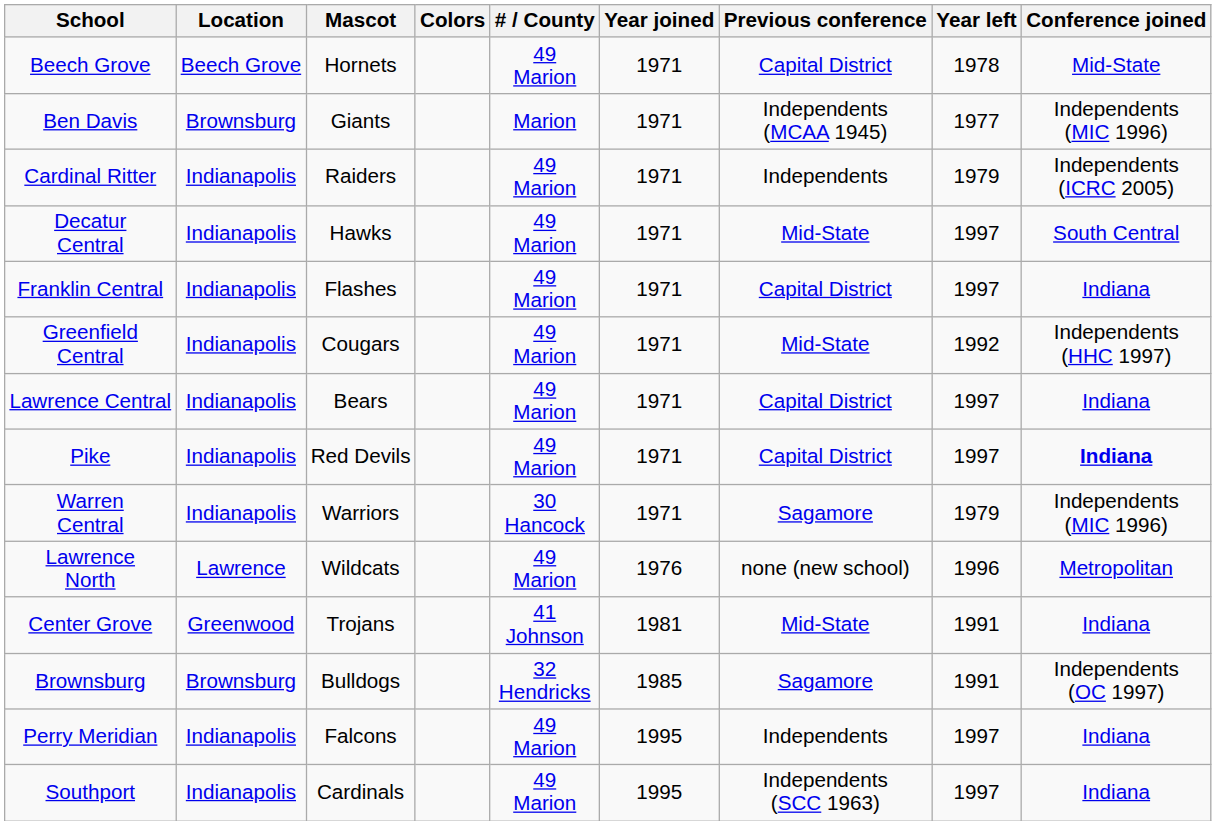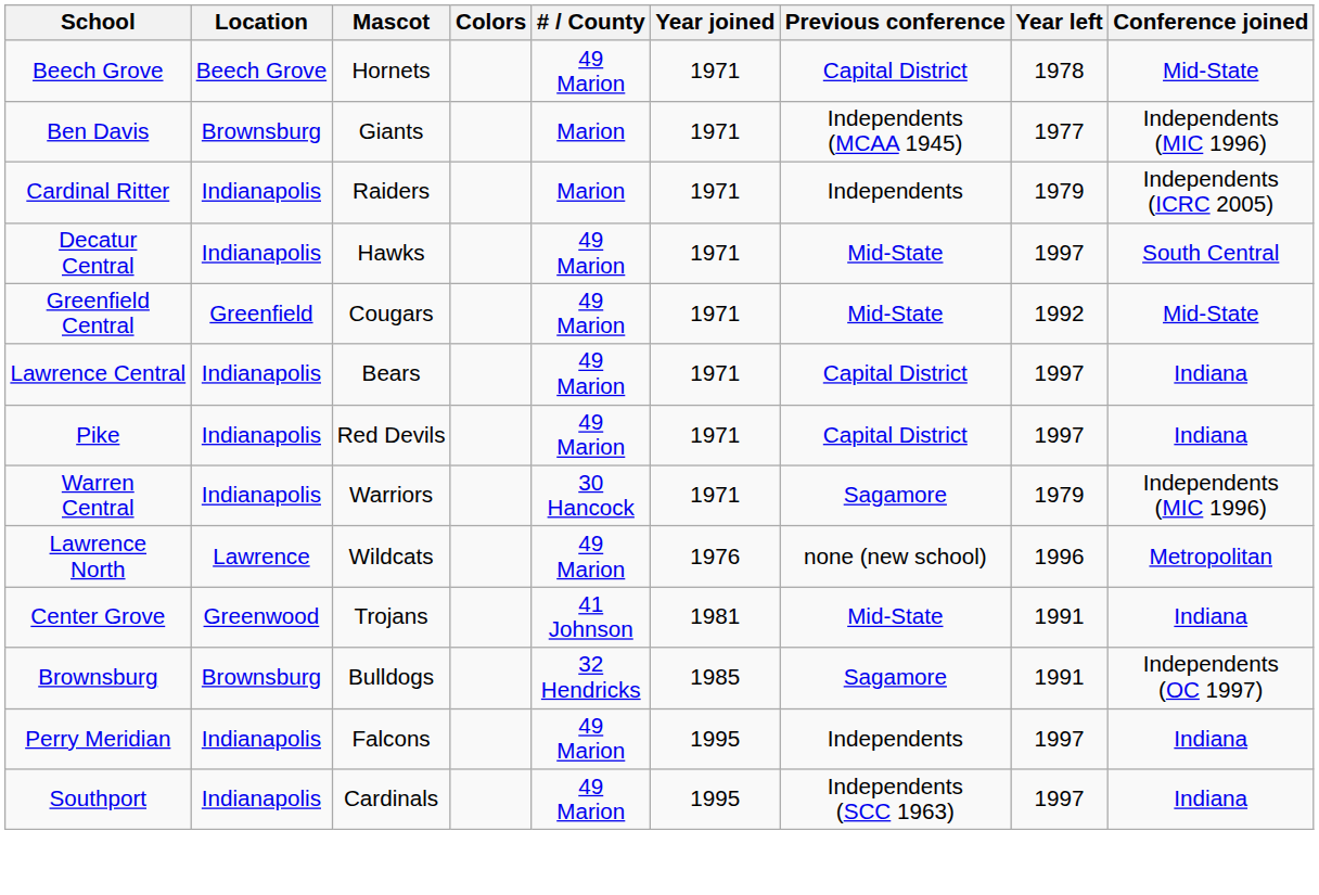Cardinal Ritter | # / County: 49 Marion -> Marion
- row: Franklin Central | Indianapolis | Flashes | 49 Marion | 1971 | Capital District | 1997 | Indiana
Greenfield Central | Location: Indianapolis -> Greenfield
Greenfield Central | Conference joined: Independents (HHC 1997) -> Mid-State
Pike | Conference joined: bold -> normal
